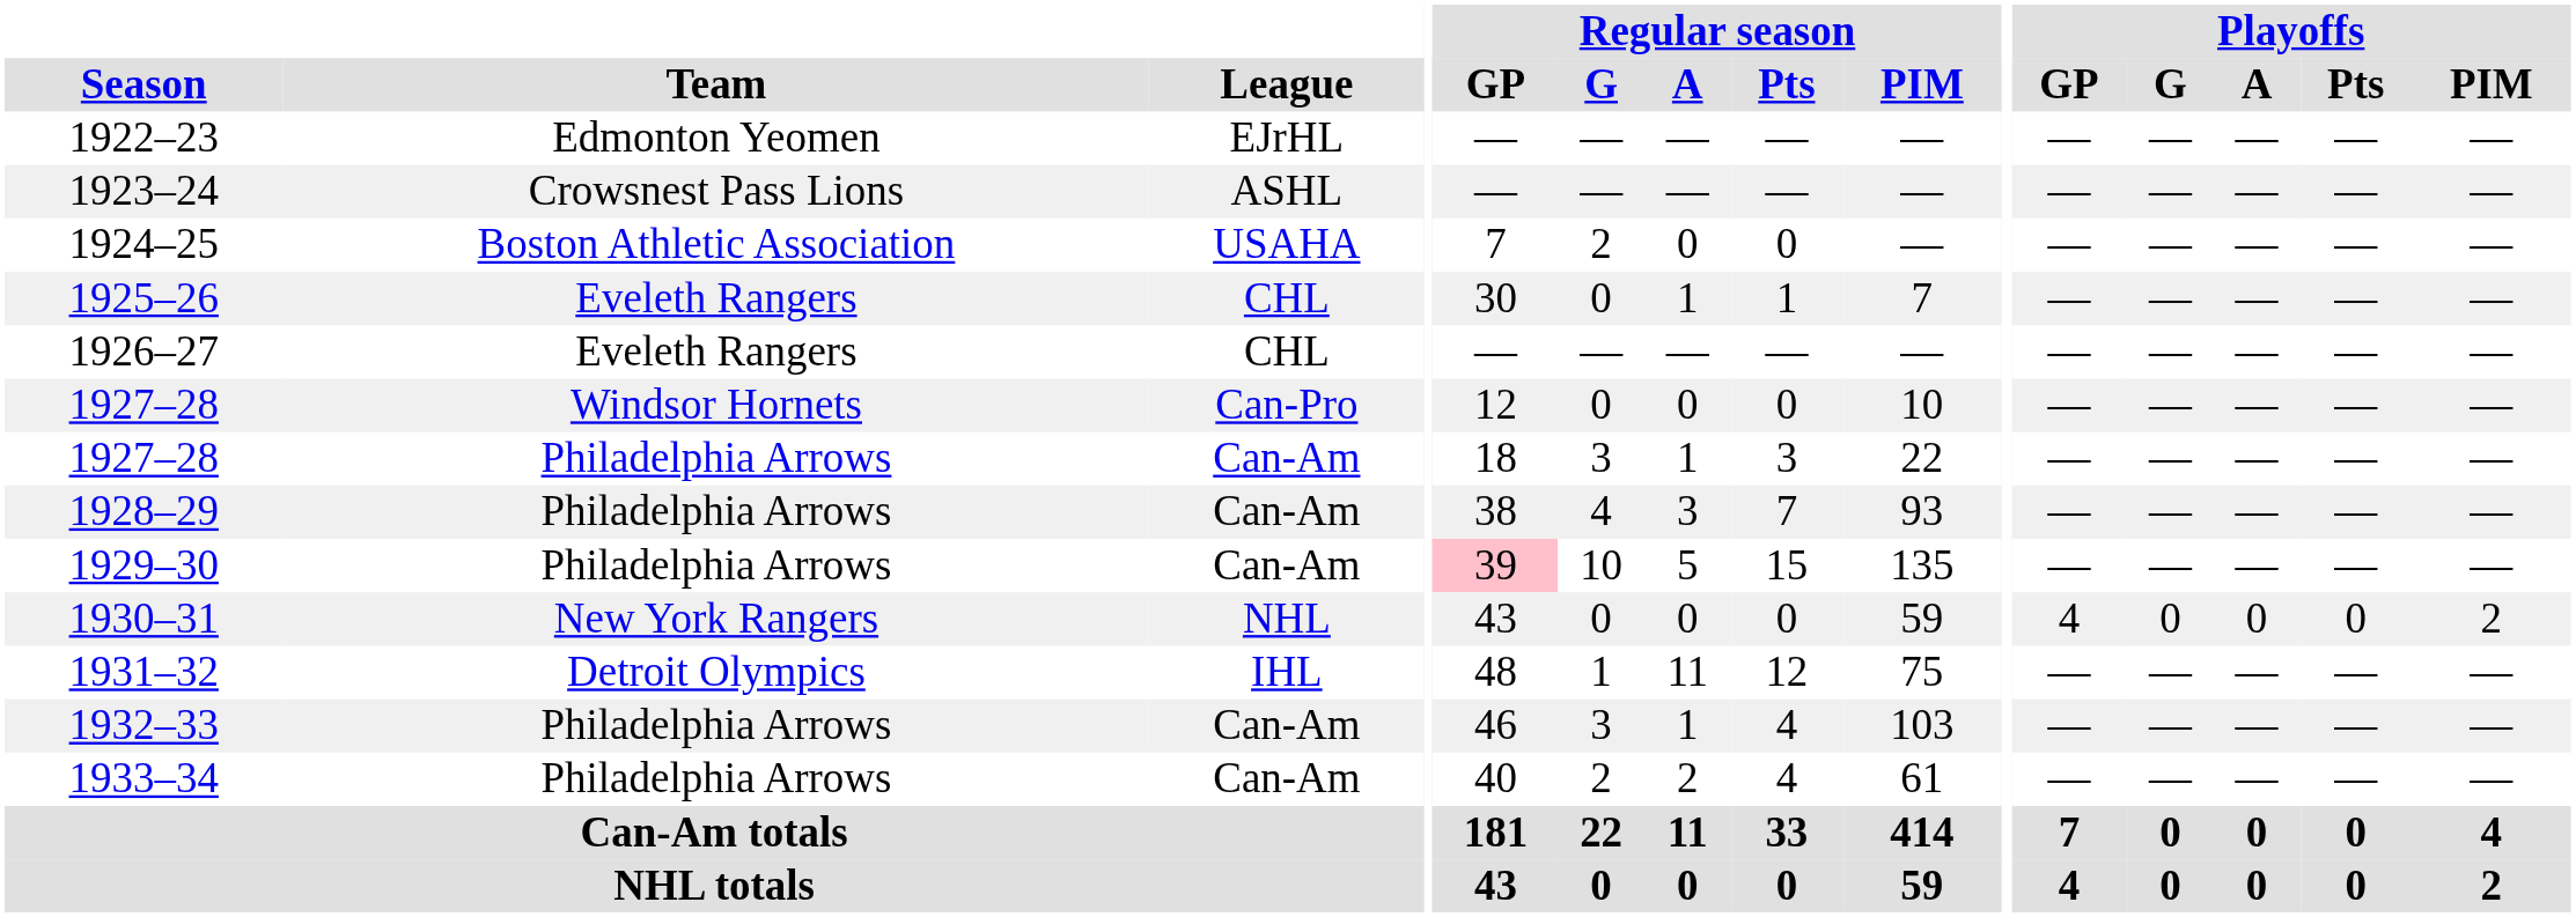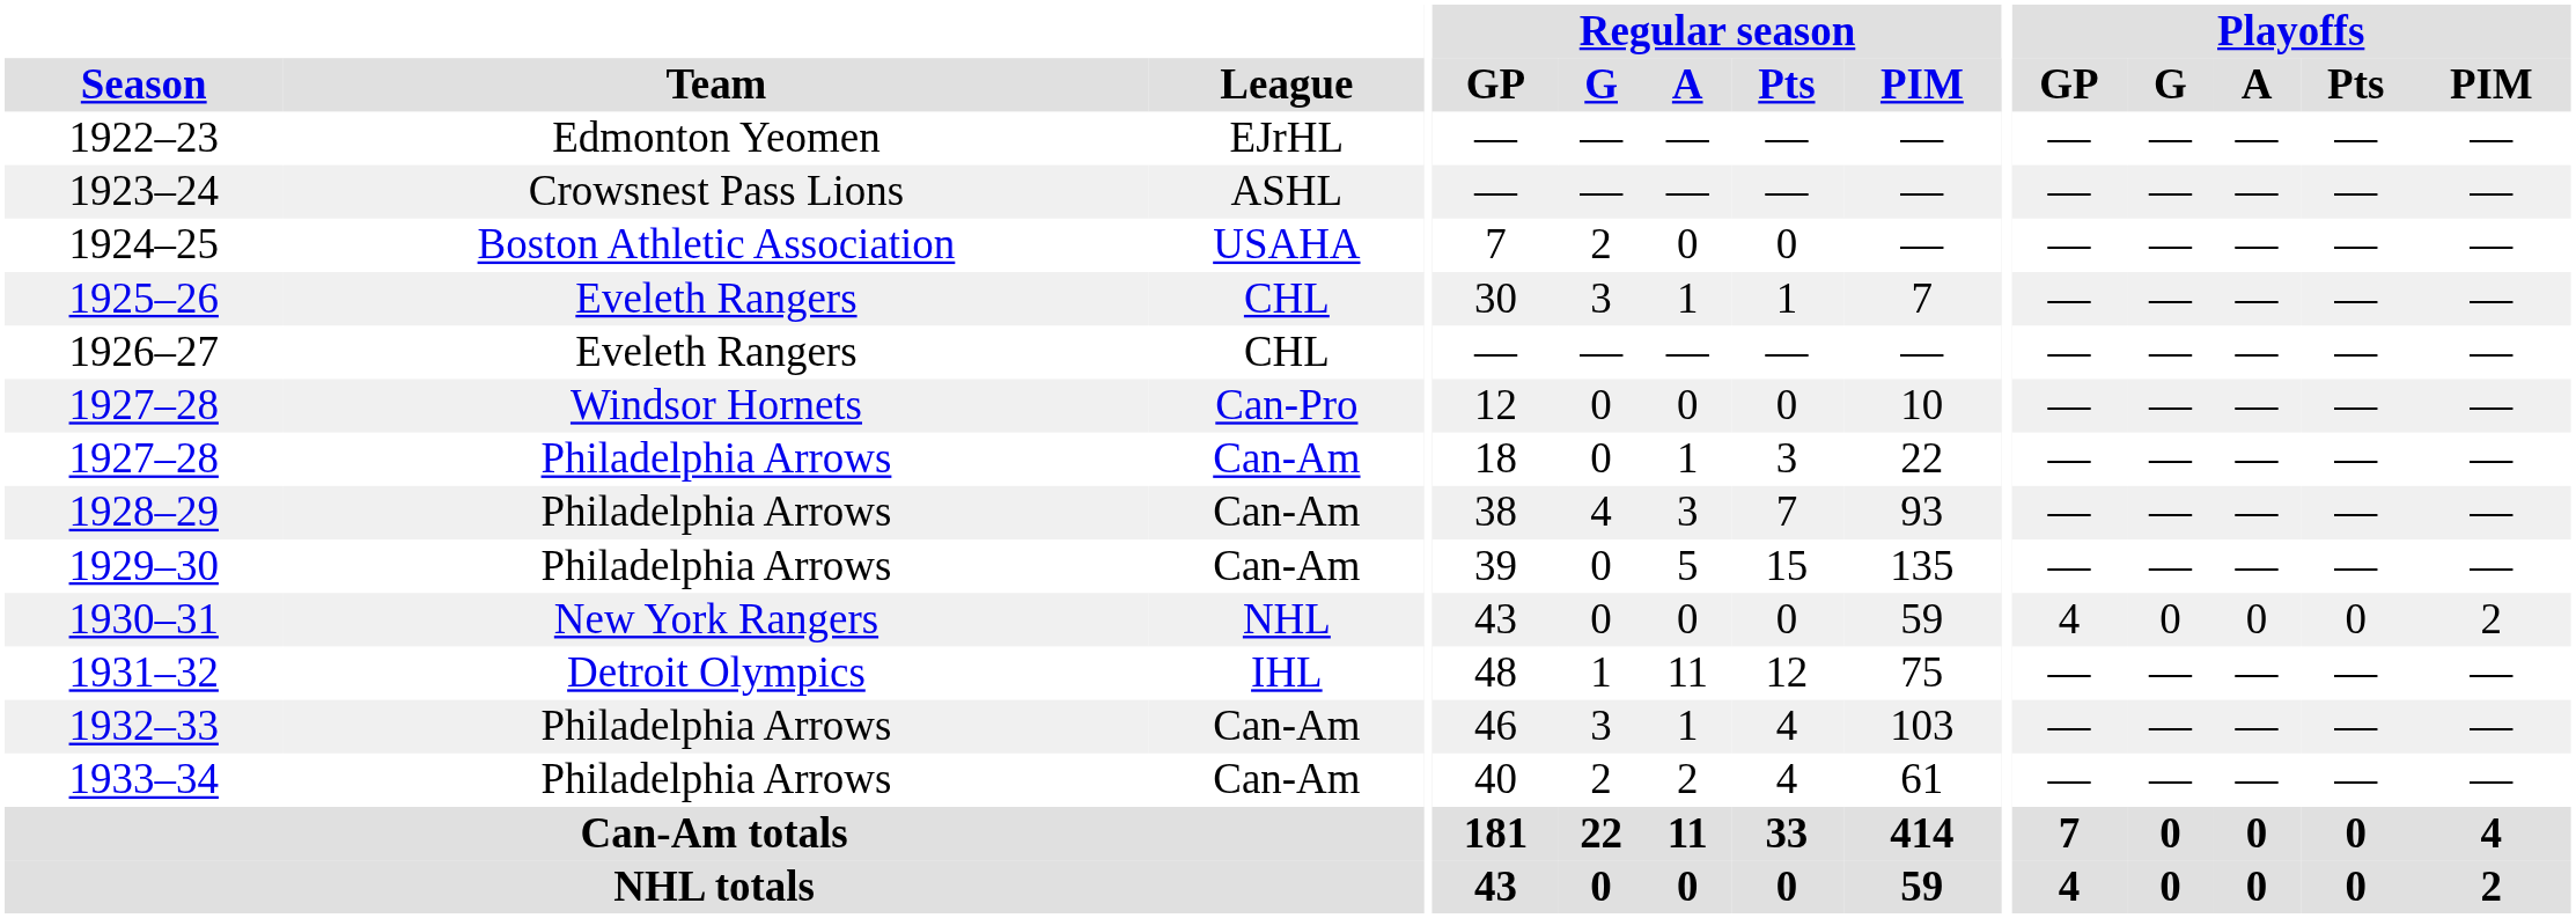1925–26 | Regular season / G: 0 -> 3
1927–28 / Philadelphia Arrows | Regular season / G: 3 -> 0
1929–30 | Regular season / GP: pink background -> no background
1929–30 | Regular season / G: 10 -> 0
